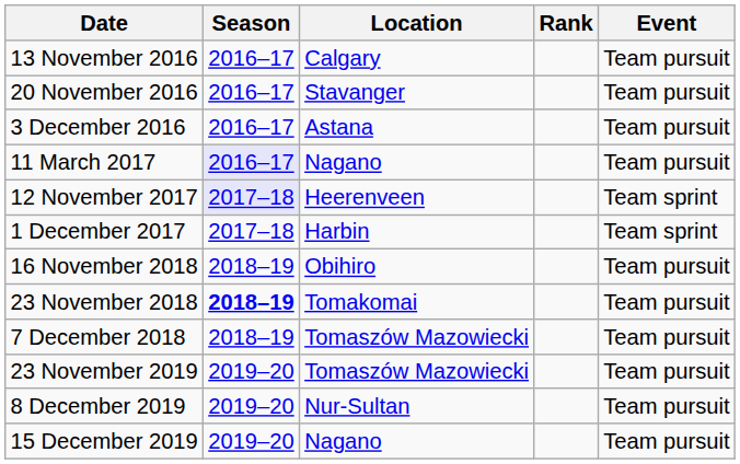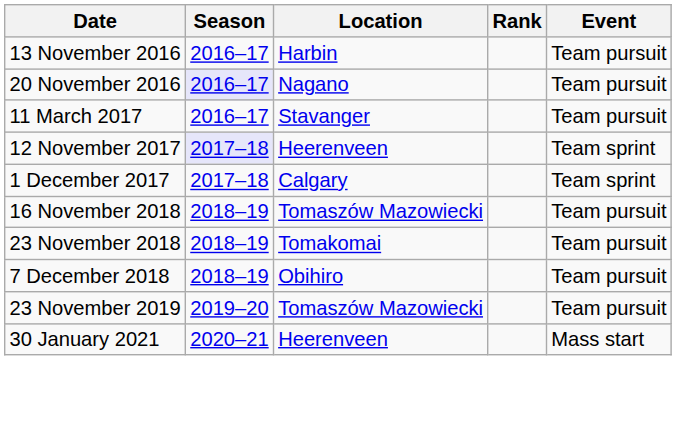13 November 2016 | Location: Calgary -> Harbin
20 November 2016 | Season: no background -> lavender background
20 November 2016 | Location: Stavanger -> Nagano
- row: 3 December 2016 | 2016–17 | Astana | Team pursuit
11 March 2017 | Season: lavender background -> no background
11 March 2017 | Location: Nagano -> Stavanger
1 December 2017 | Location: Harbin -> Calgary
16 November 2018 | Location: Obihiro -> Tomaszów Mazowiecki
23 November 2018 | Season: bold -> normal
7 December 2018 | Location: Tomaszów Mazowiecki -> Obihiro
- row: 8 December 2019 | 2019–20 | Nur-Sultan | Team pursuit
- row: 15 December 2019 | 2019–20 | Nagano | Team pursuit
+ row: 30 January 2021 | 2020–21 | Heerenveen | Mass start
